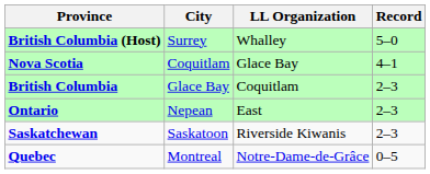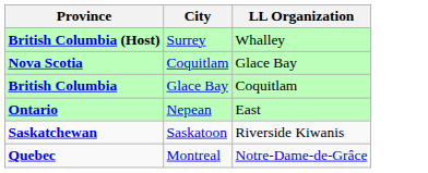- column: Record | 5–0 | 4–1 | 2–3 | 2–3 | 2–3 | 0–5
